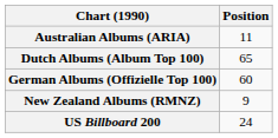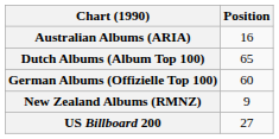Australian Albums (ARIA) | Position: 11 -> 16
US Billboard 200 | Position: 24 -> 27
